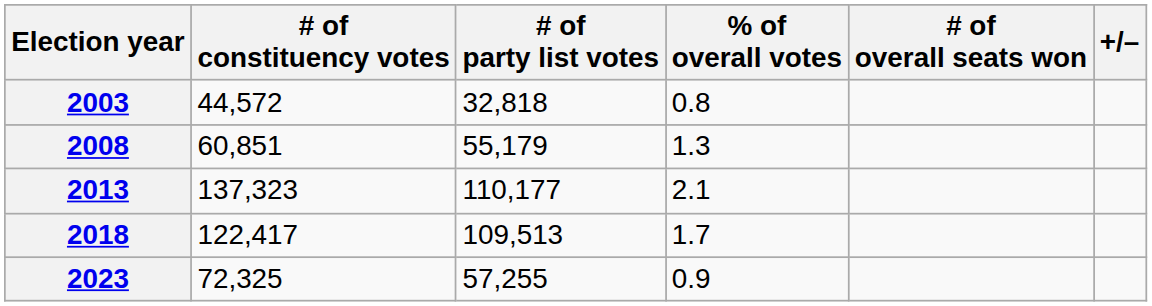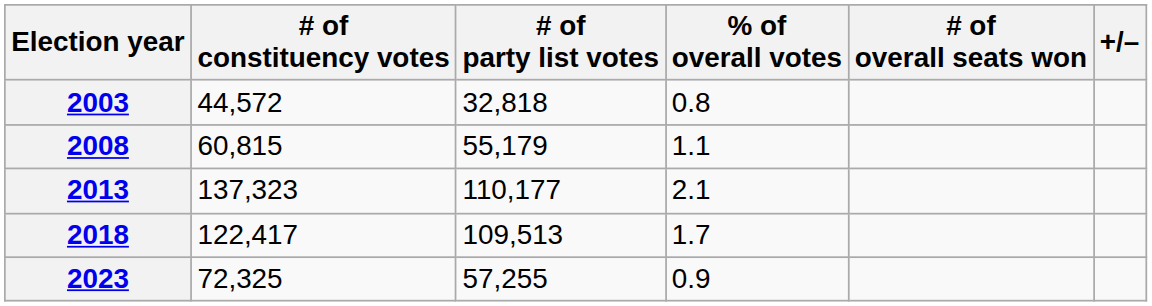2008 | # of constituency votes: 60,851 -> 60,815
2008 | % of overall votes: 1.3 -> 1.1
